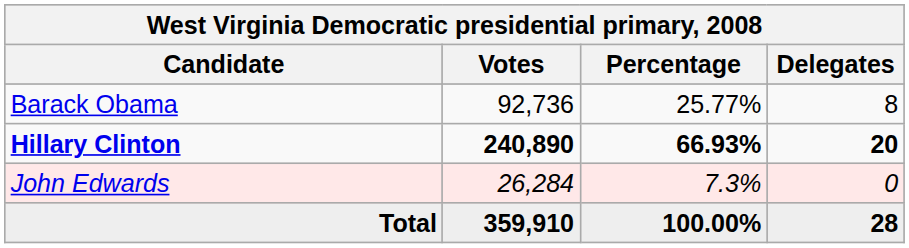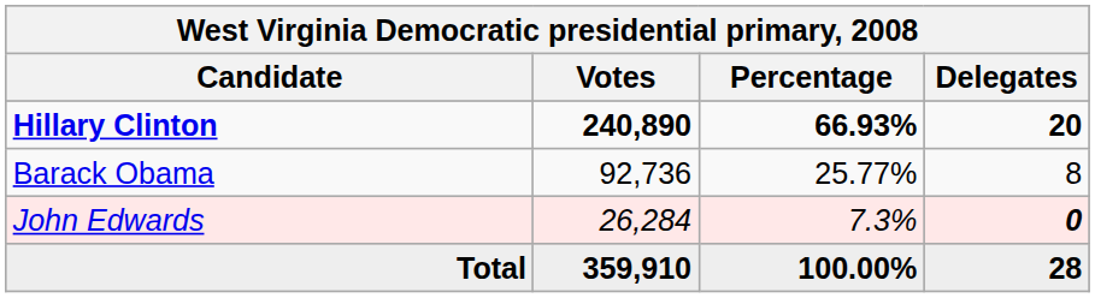rows swapped: Hillary Clinton <-> Barack Obama
John Edwards | Delegates: normal -> bold
